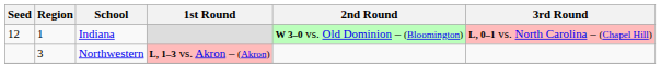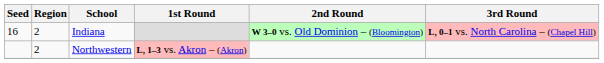Indiana | Seed: 12 -> 16
Indiana | Region: 1 -> 2
Northwestern | Region: 3 -> 2
